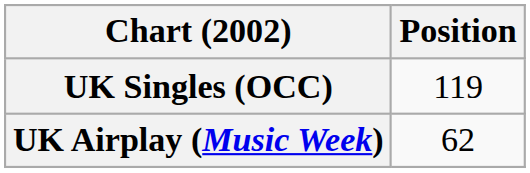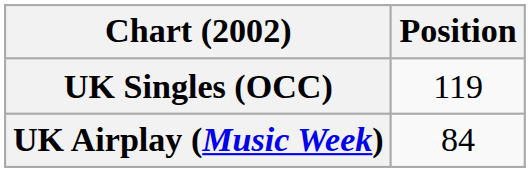UK Airplay (Music Week) | Position: 62 -> 84
